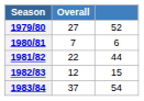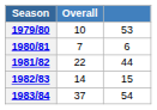1979/80 | Overall: 27 -> 10
1979/80 | column 3: 52 -> 53
1982/83 | Overall: 12 -> 14
